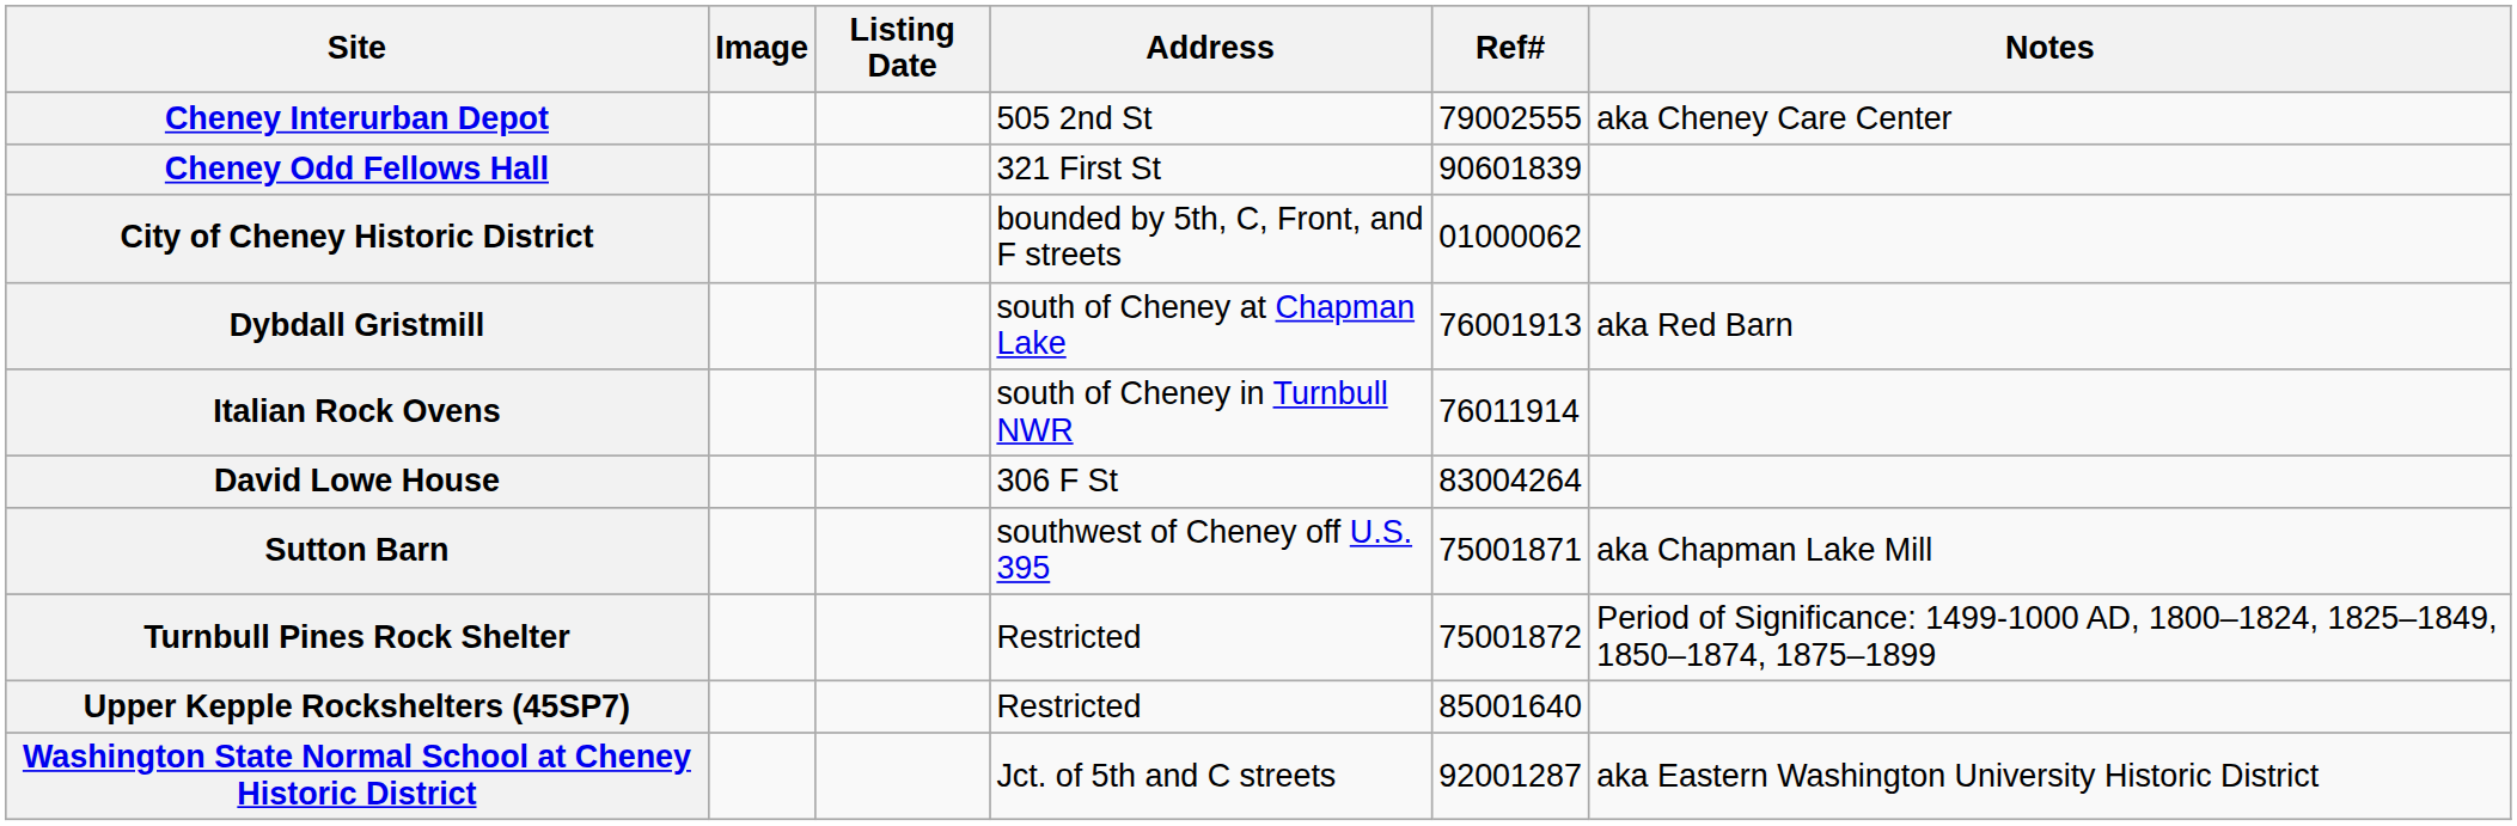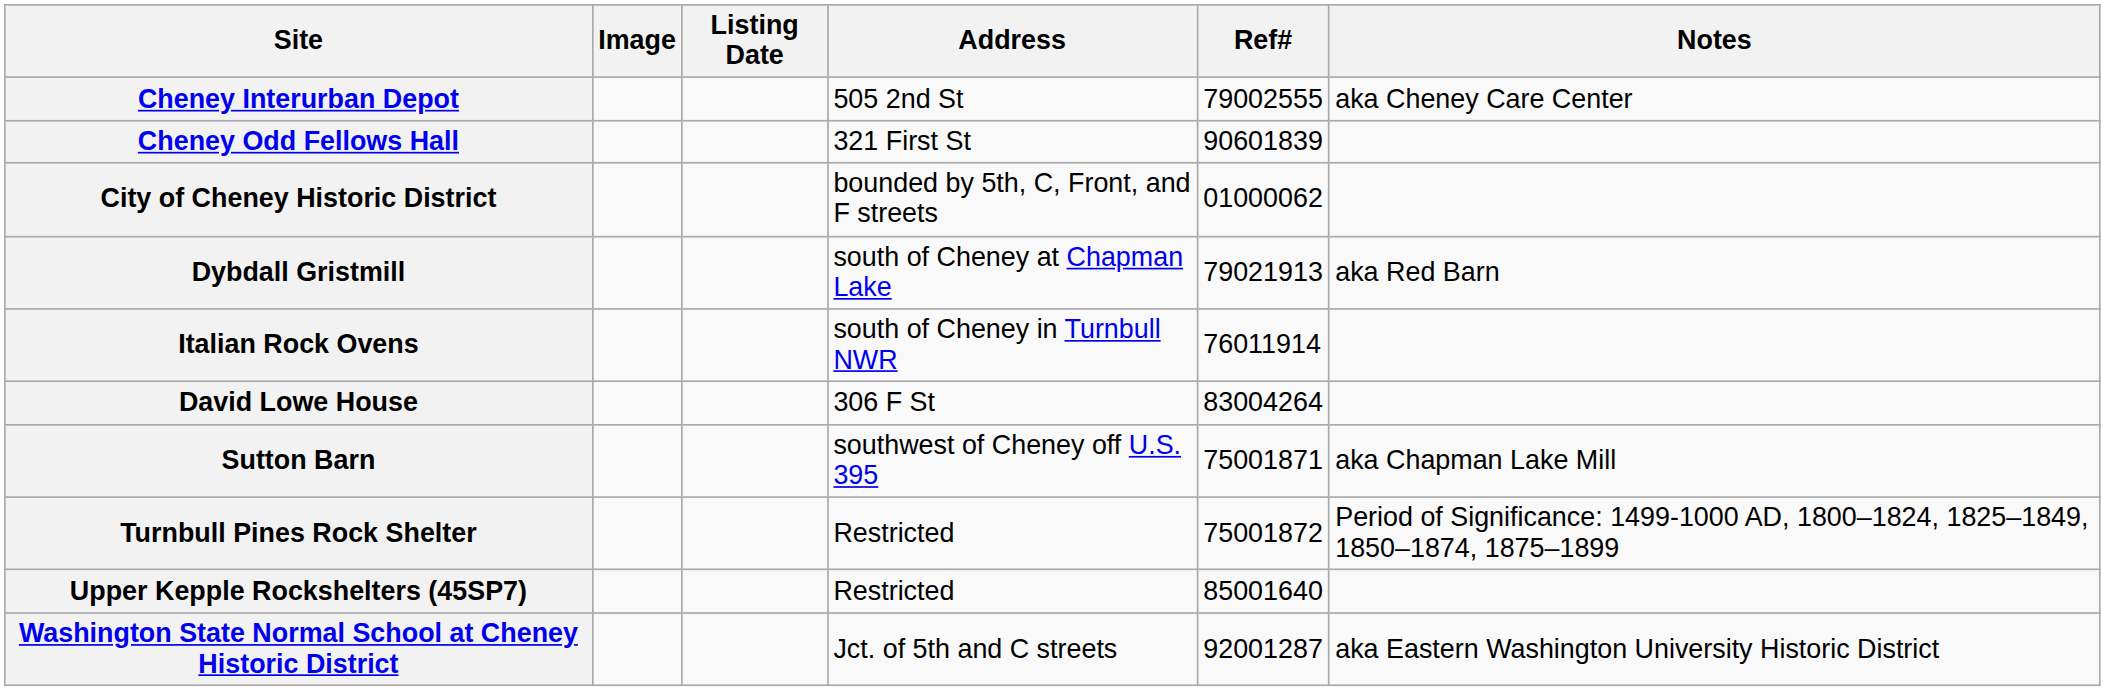Dybdall Gristmill | Ref#: 76001913 -> 79021913
